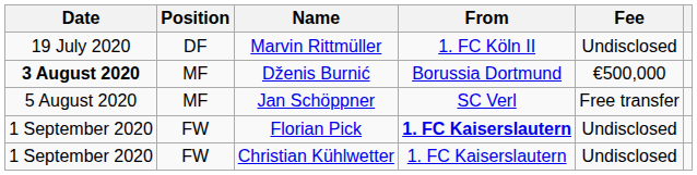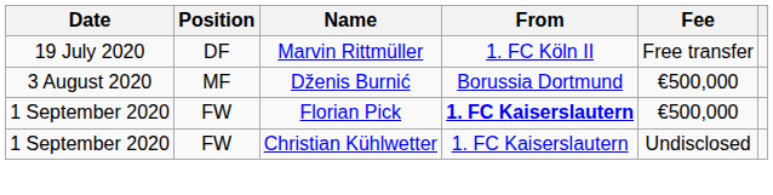Marvin Rittmüller | Fee: Undisclosed -> Free transfer
Dženis Burnić | Date: bold -> normal
- row: 5 August 2020 | MF | Jan Schöppner | SC Verl | Free transfer
Florian Pick | Fee: Undisclosed -> €500,000
